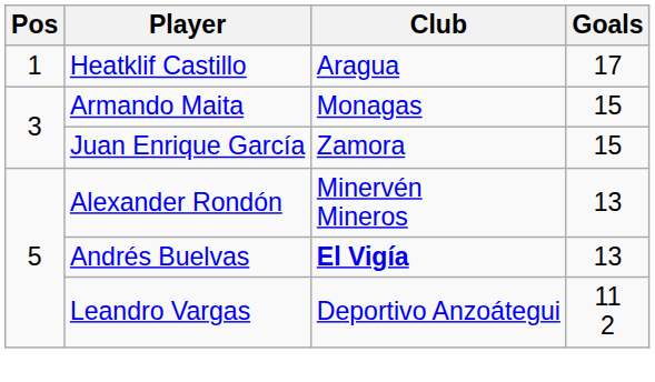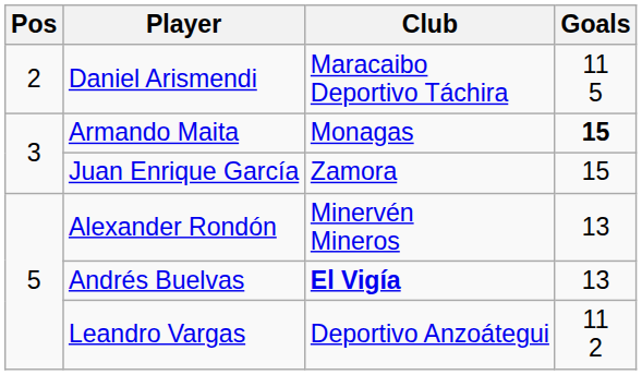- row: 1 | Heatklif Castillo | Aragua | 17
+ row: 2 | Daniel Arismendi | Maracaibo Deportivo Táchira | 11 5
Armando Maita | Goals: normal -> bold
